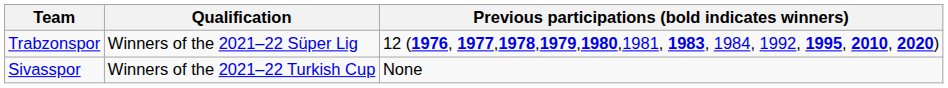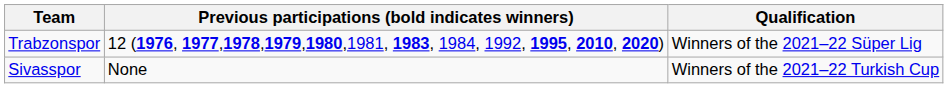columns swapped: Qualification <-> Previous participations (bold indicates winners)
